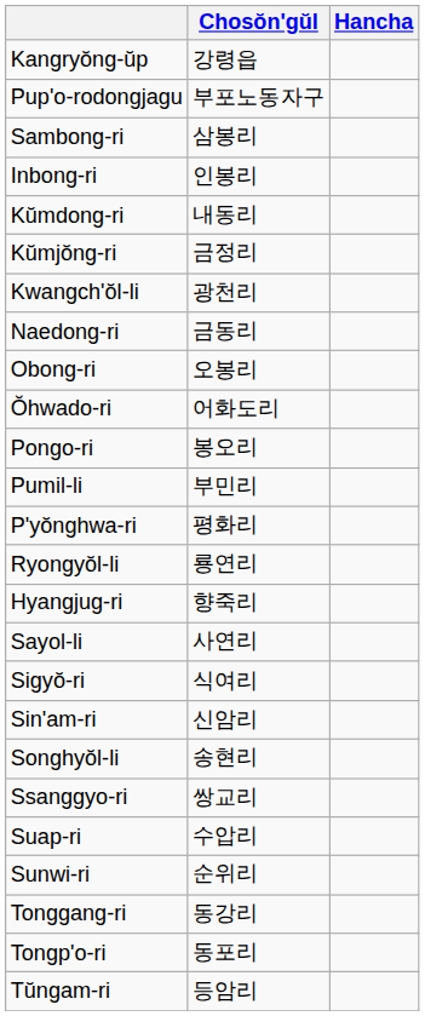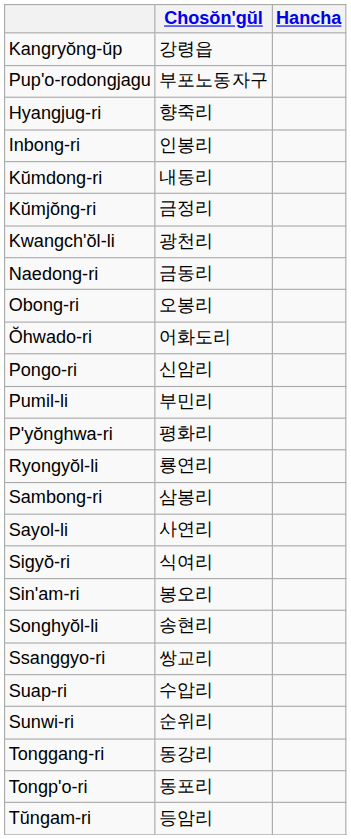rows swapped: Hyangjug-ri <-> Sambong-ri
Pongo-ri | Chosŏn'gŭl: 봉오리 -> 신암리
Sin'am-ri | Chosŏn'gŭl: 신암리 -> 봉오리
